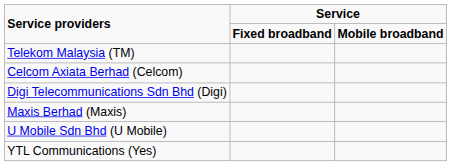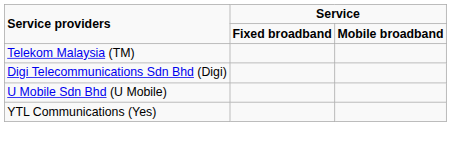- row: Celcom Axiata Berhad (Celcom)
- row: Maxis Berhad (Maxis)
